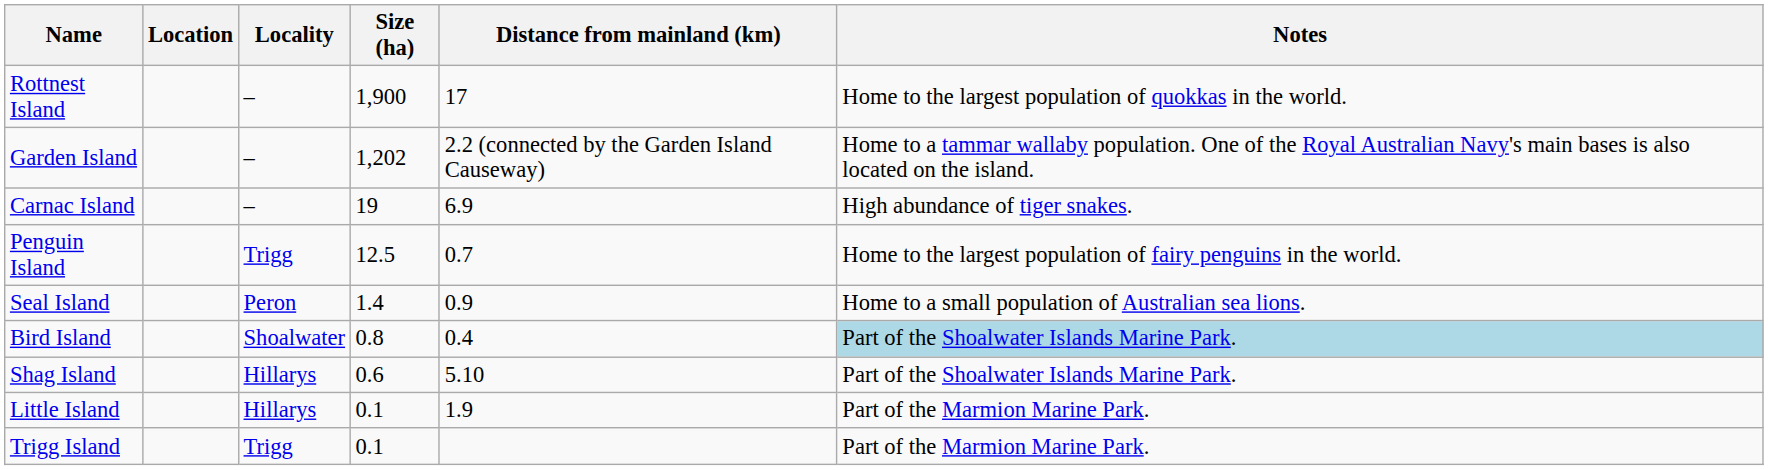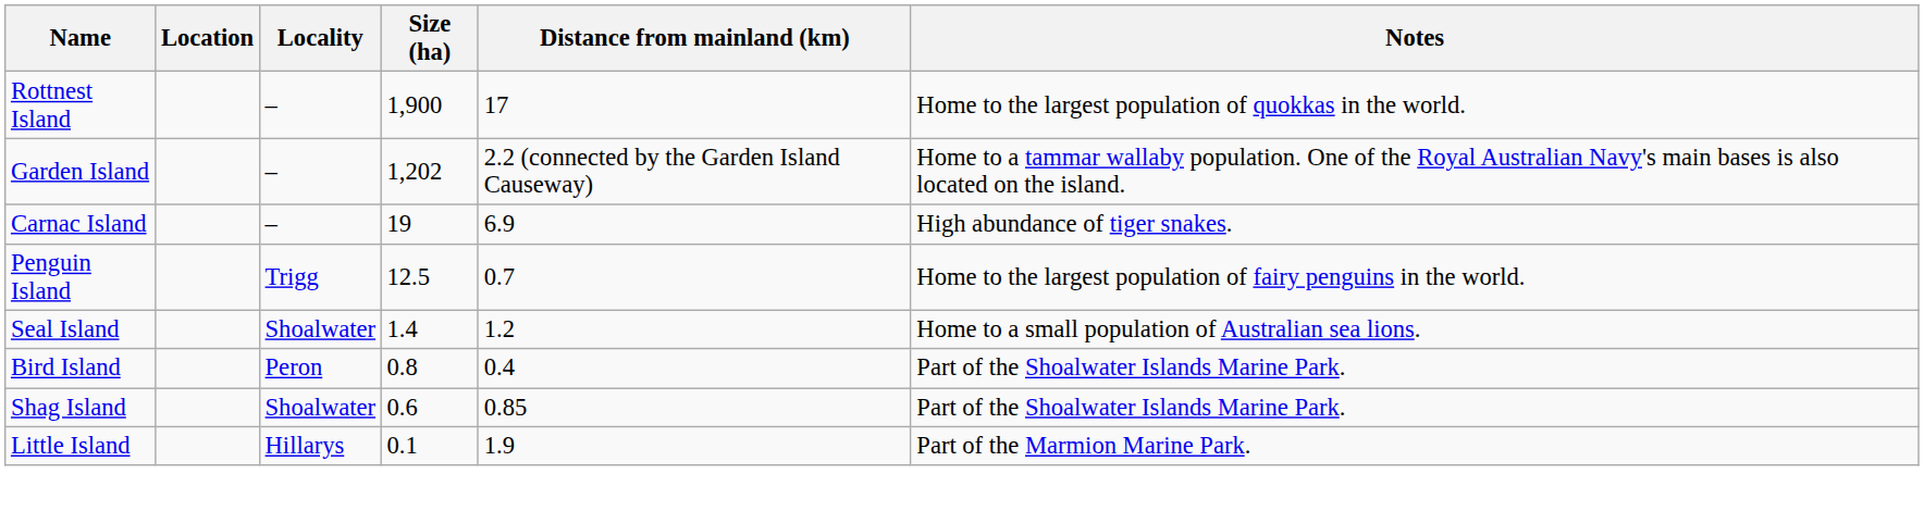Seal Island | Locality: Peron -> Shoalwater
Seal Island | Distance from mainland (km): 0.9 -> 1.2
Bird Island | Locality: Shoalwater -> Peron
Bird Island | Notes: lightblue background -> no background
Shag Island | Locality: Hillarys -> Shoalwater
Shag Island | Distance from mainland (km): 5.10 -> 0.85
- row: Trigg Island | Trigg | 0.1 | Part of the Marmion Marine Park.
